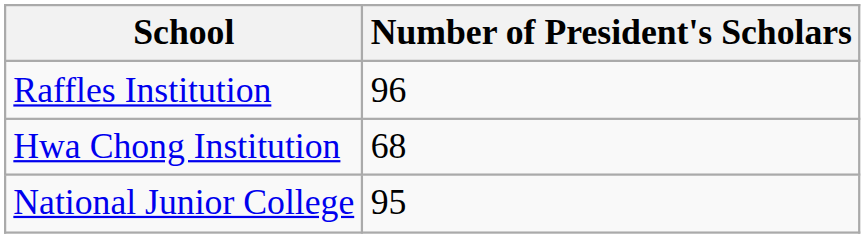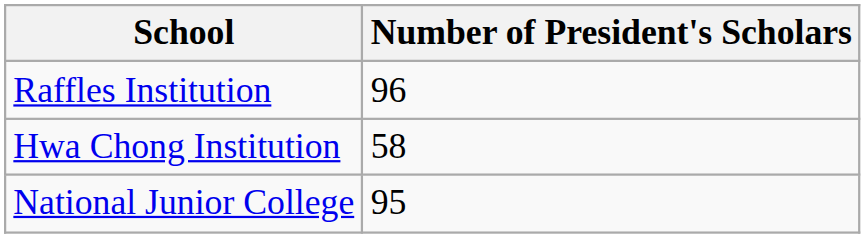Hwa Chong Institution | Number of President's Scholars: 68 -> 58
